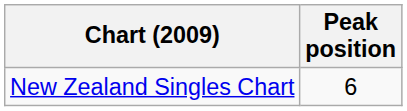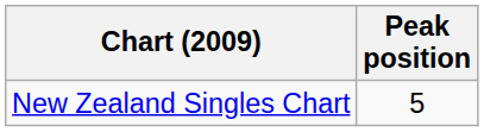New Zealand Singles Chart | Peak position: 6 -> 5
